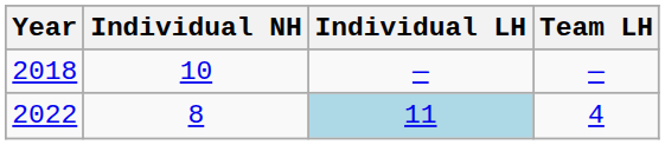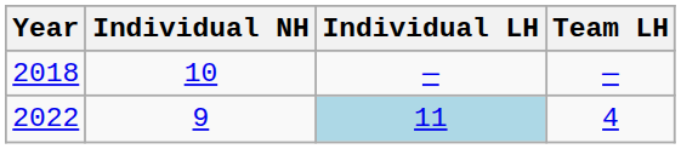2022 | Individual NH: 8 -> 9
